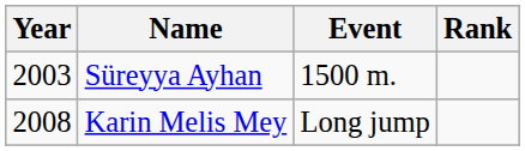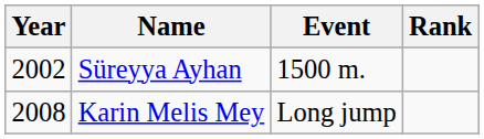Süreyya Ayhan | Year: 2003 -> 2002
